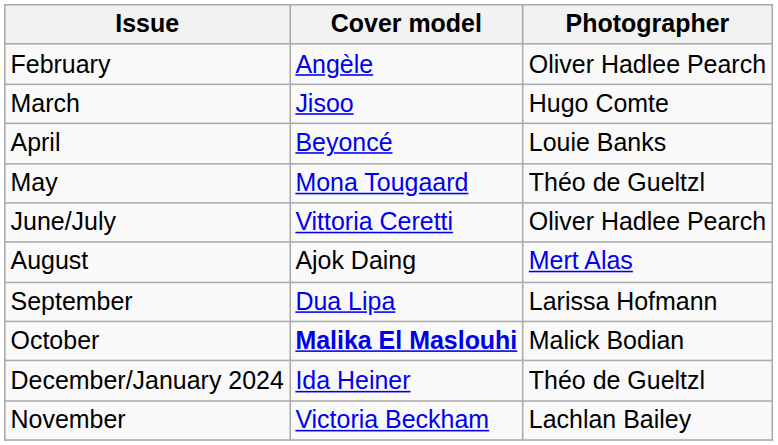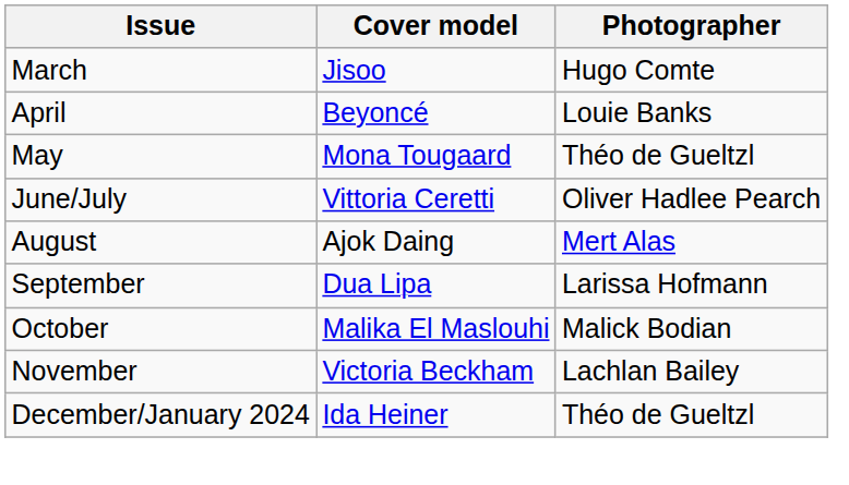- row: February | Angèle | Oliver Hadlee Pearch
October | Cover model: bold -> normal
rows swapped: November <-> December/January 2024
